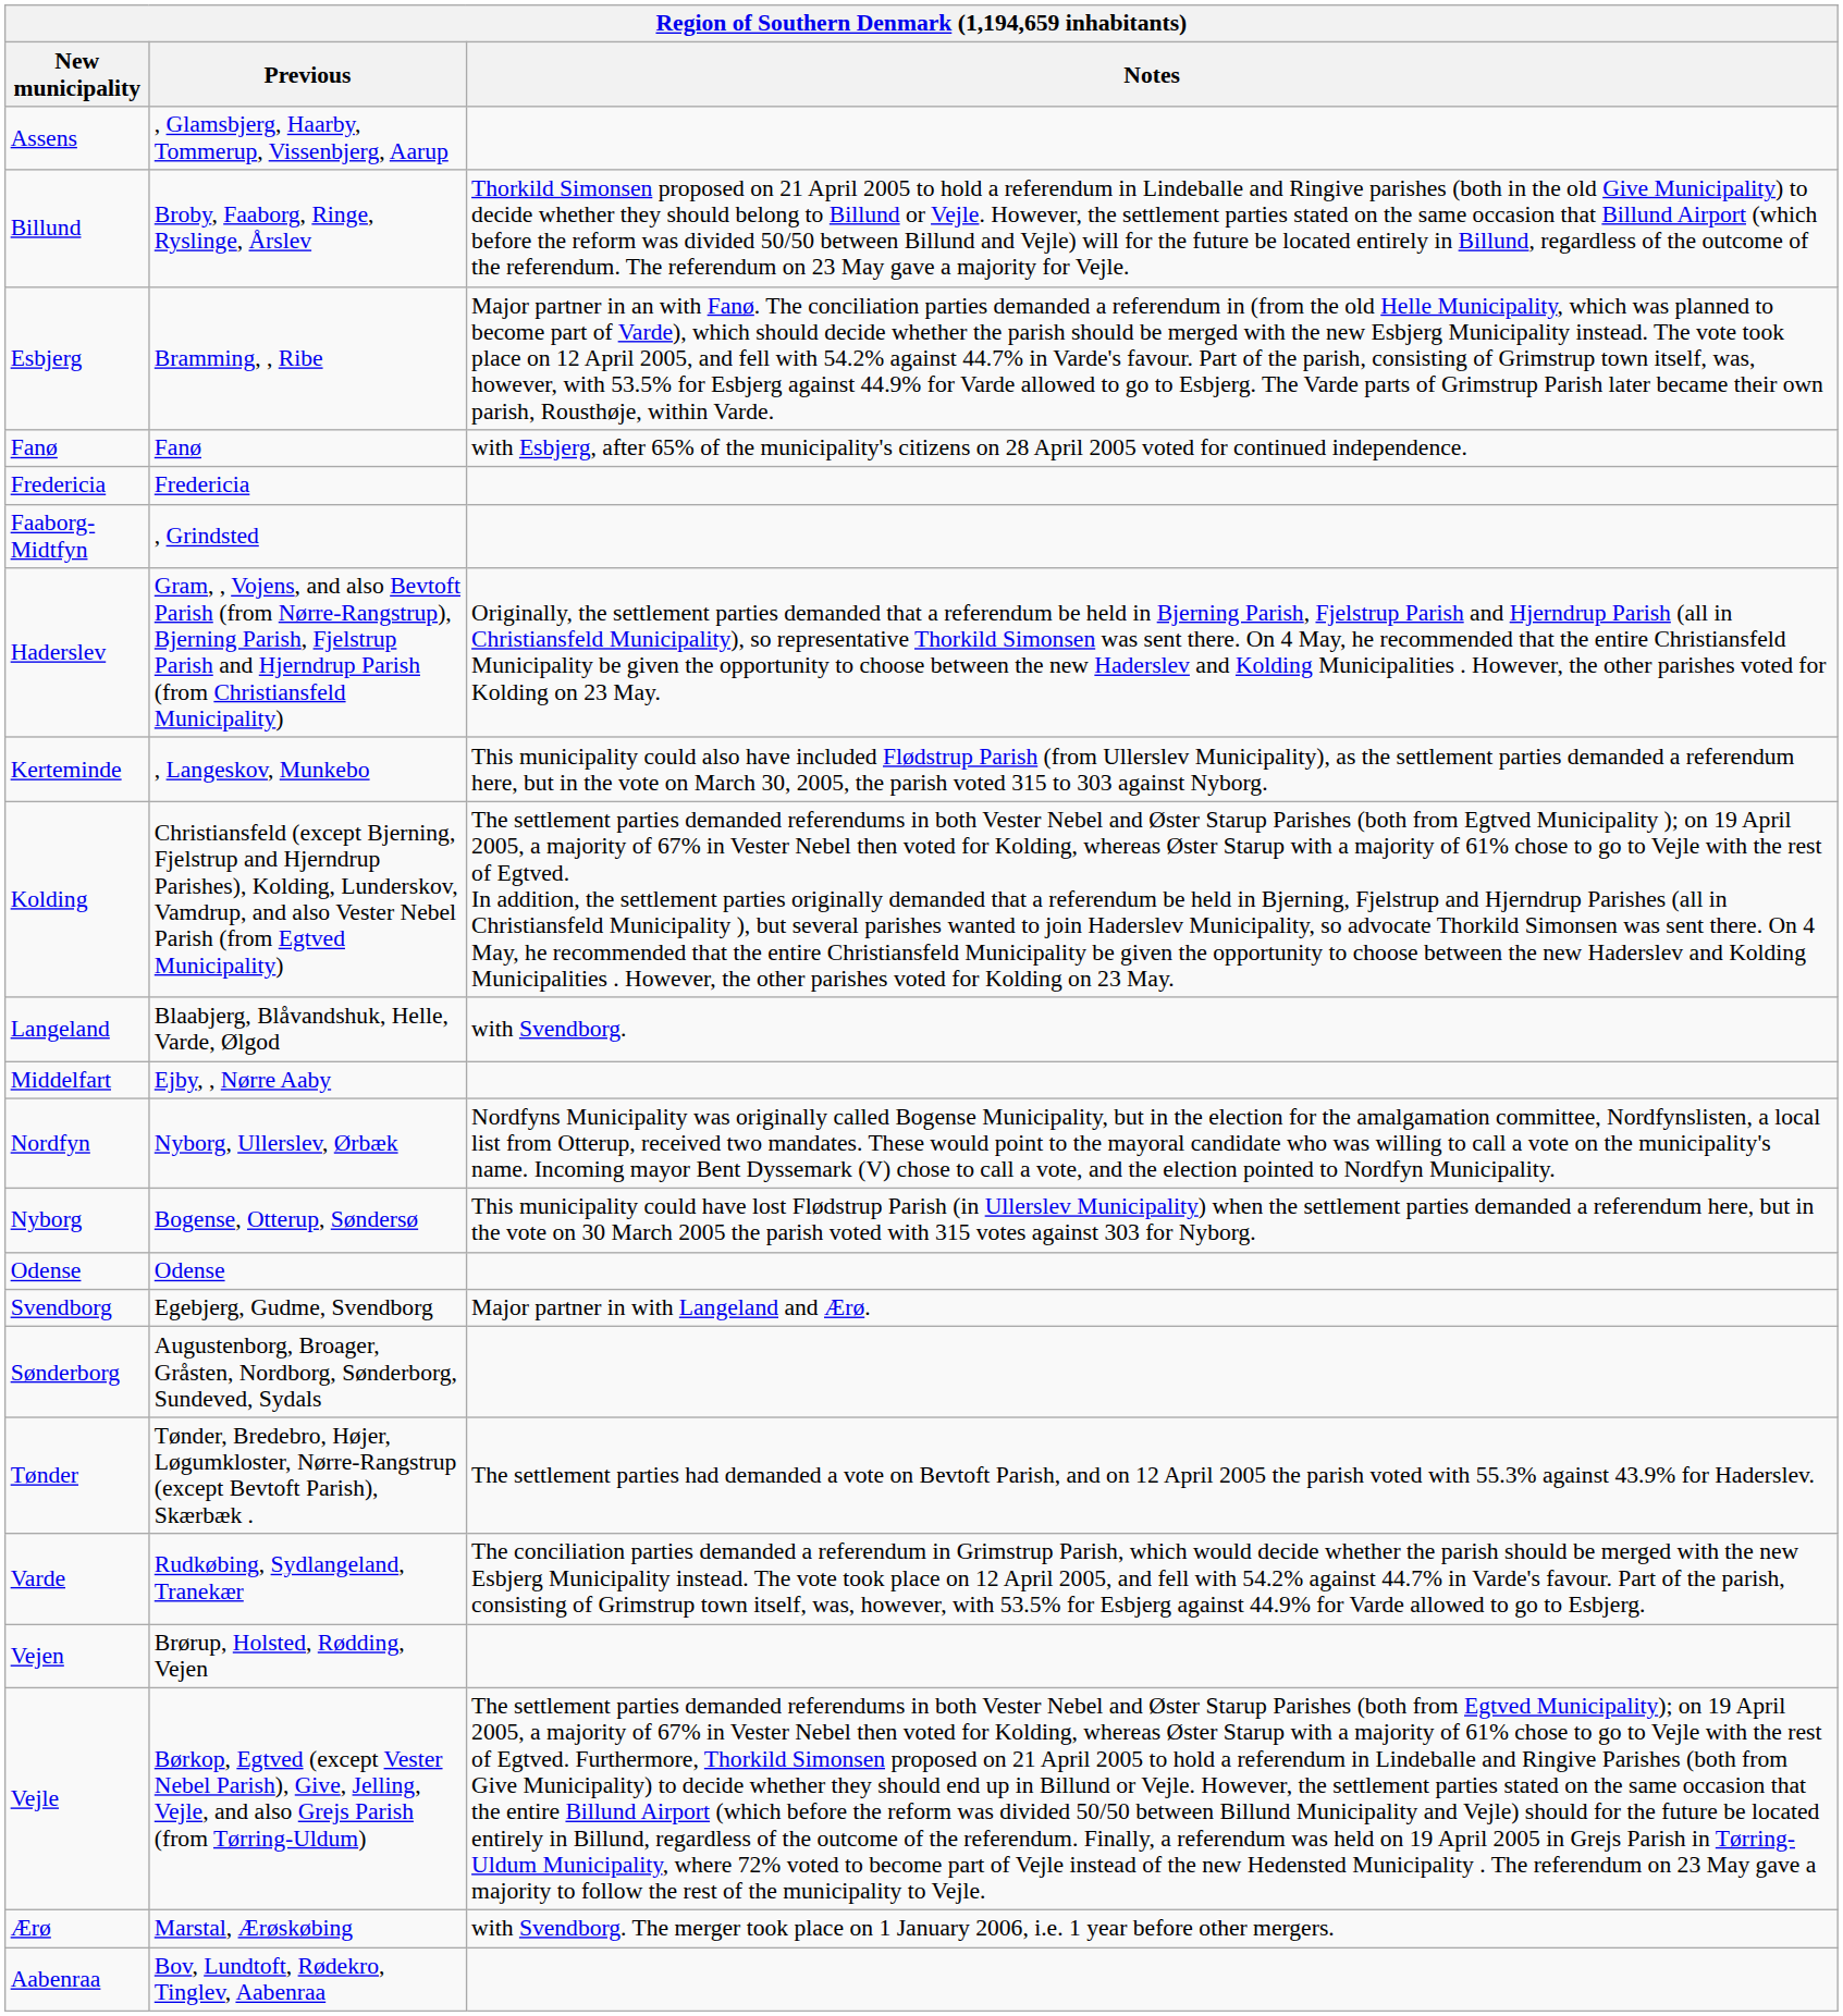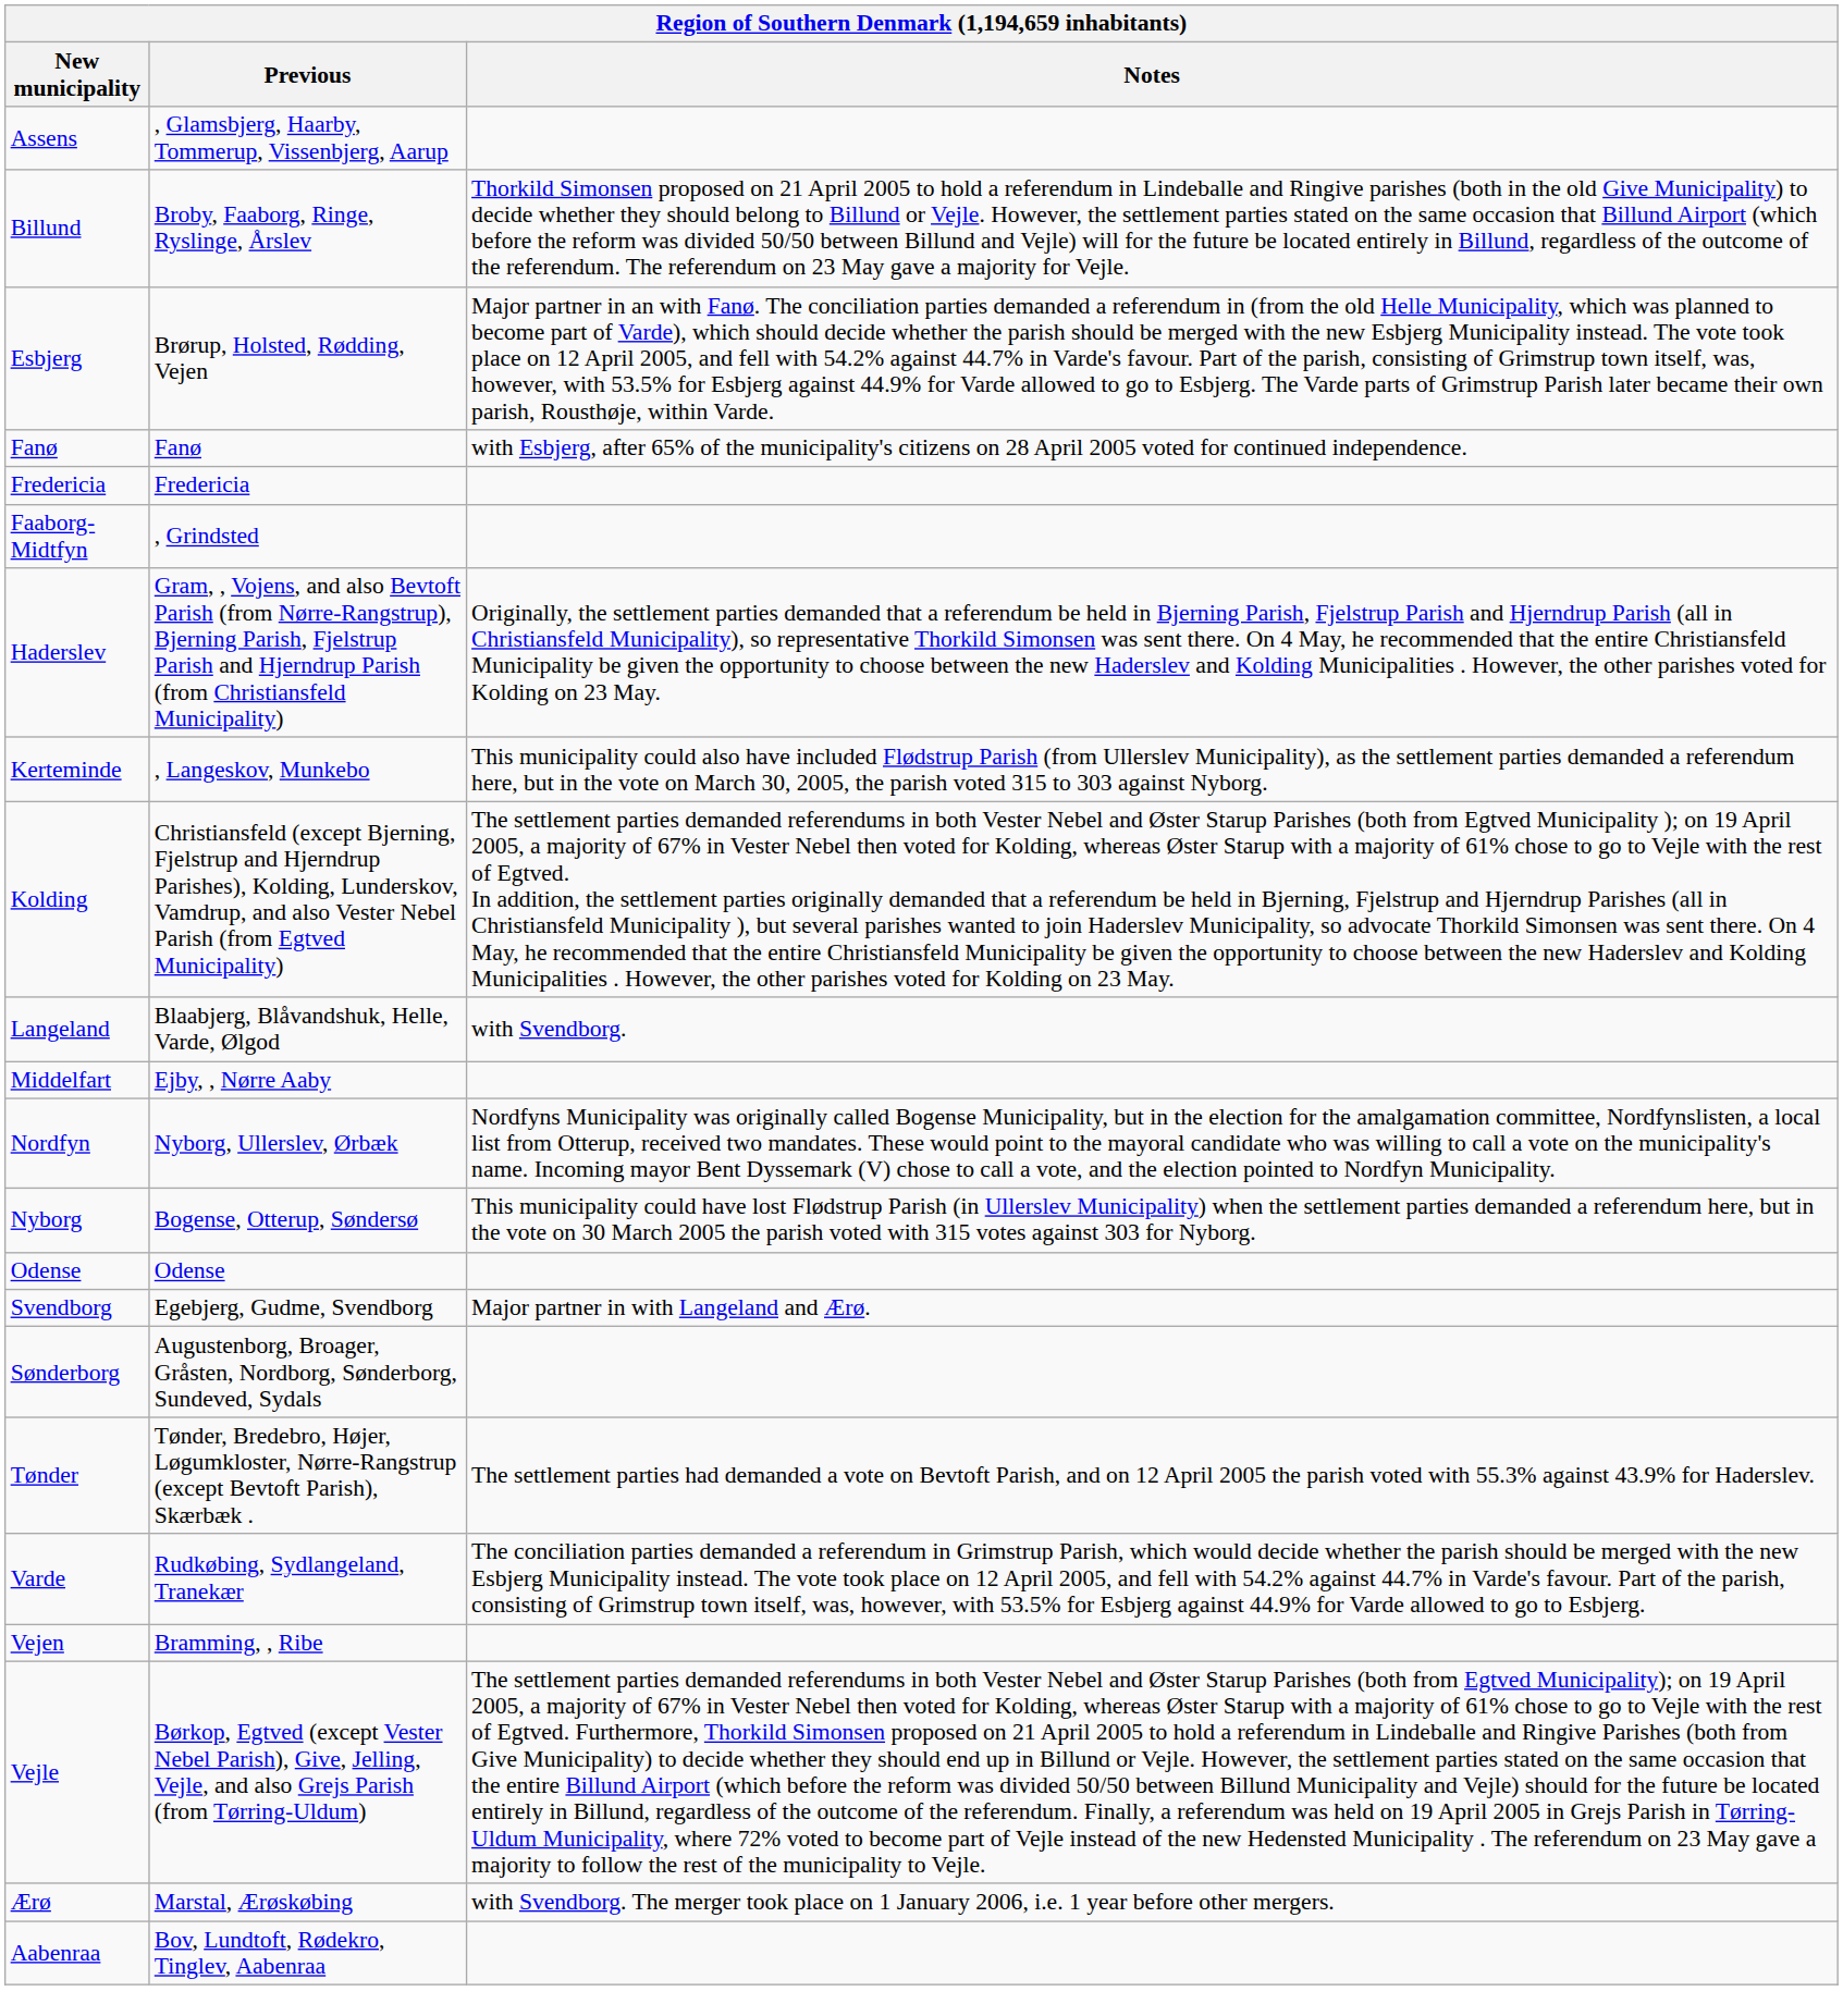Esbjerg | Previous: Bramming, , Ribe -> Brørup, Holsted, Rødding, Vejen
Vejen | Previous: Brørup, Holsted, Rødding, Vejen -> Bramming, , Ribe
